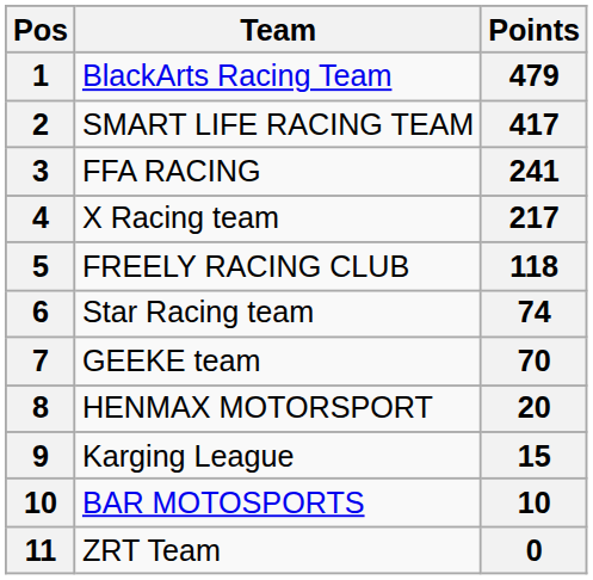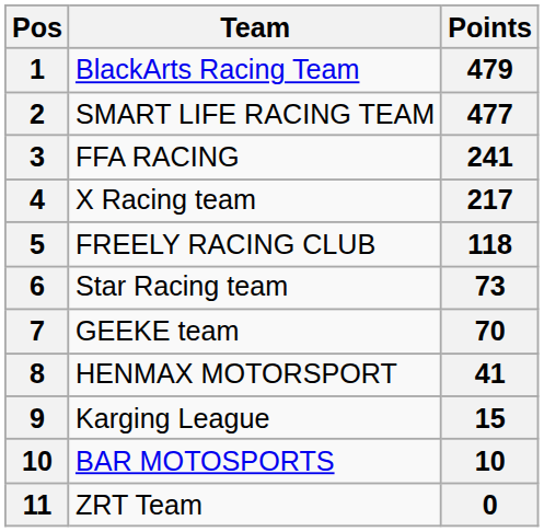SMART LIFE RACING TEAM | Points: 417 -> 477
Star Racing team | Points: 74 -> 73
HENMAX MOTORSPORT | Points: 20 -> 41
